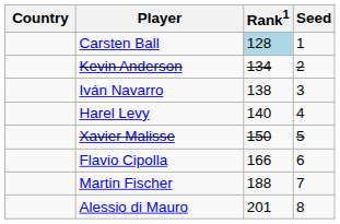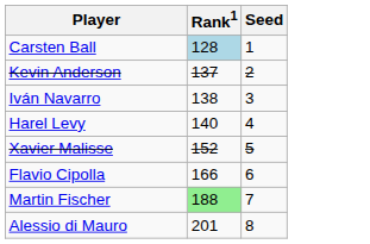- column: Country
Kevin Anderson | Rank1: 134 -> 137
Xavier Malisse | Rank1: 150 -> 152
Martin Fischer | Rank1: no background -> lightgreen background
